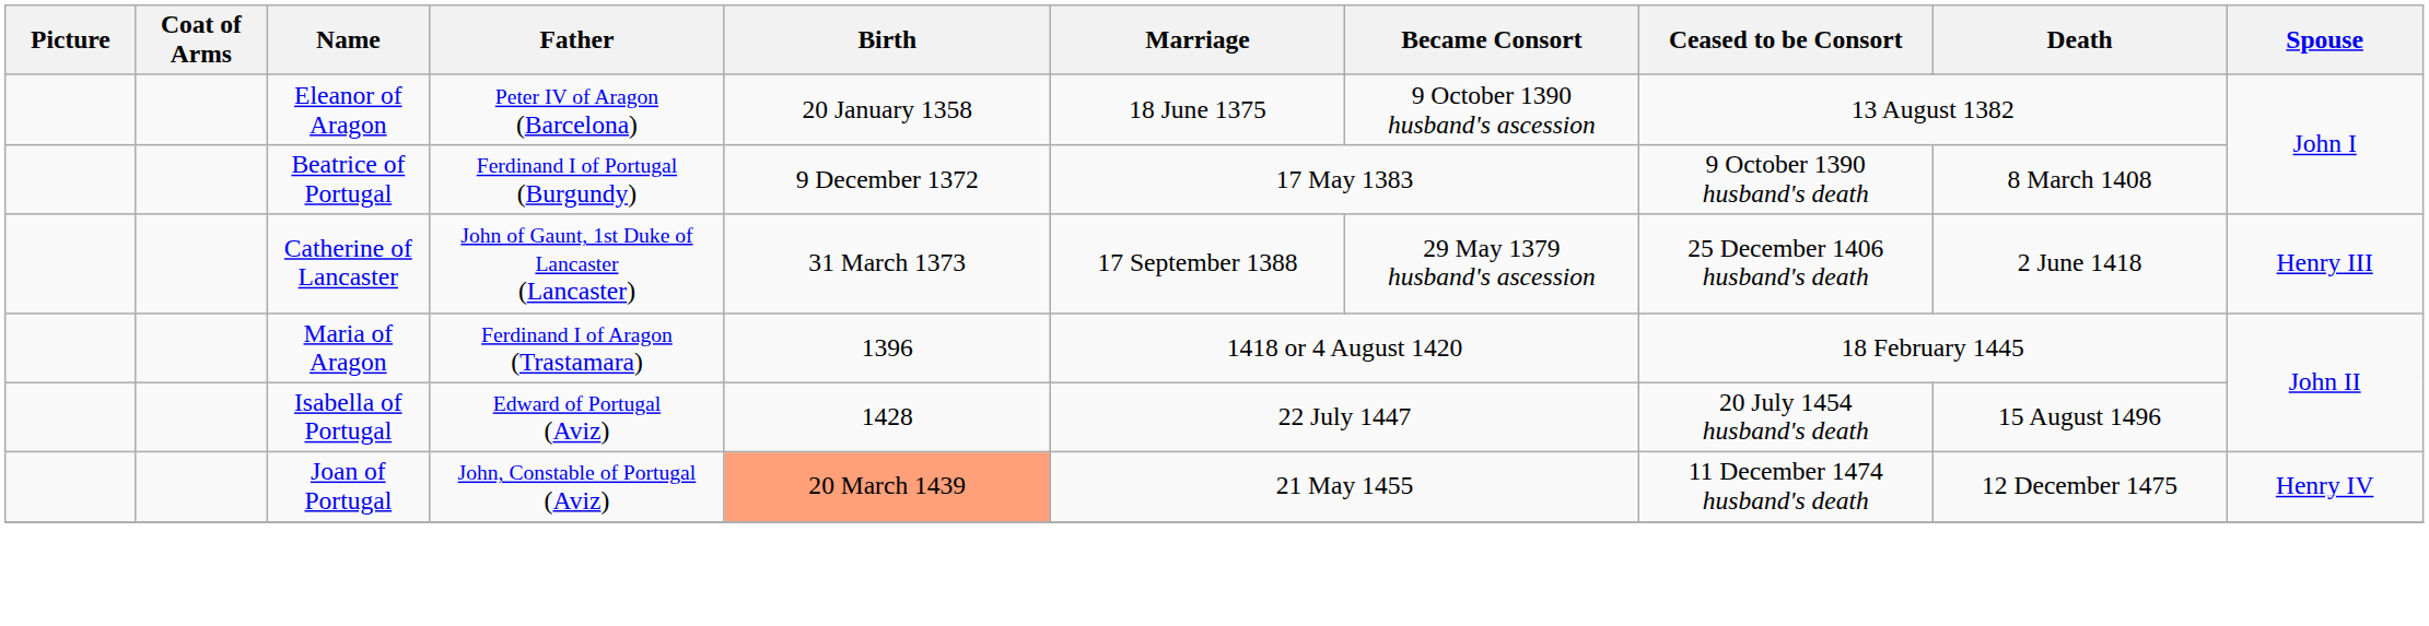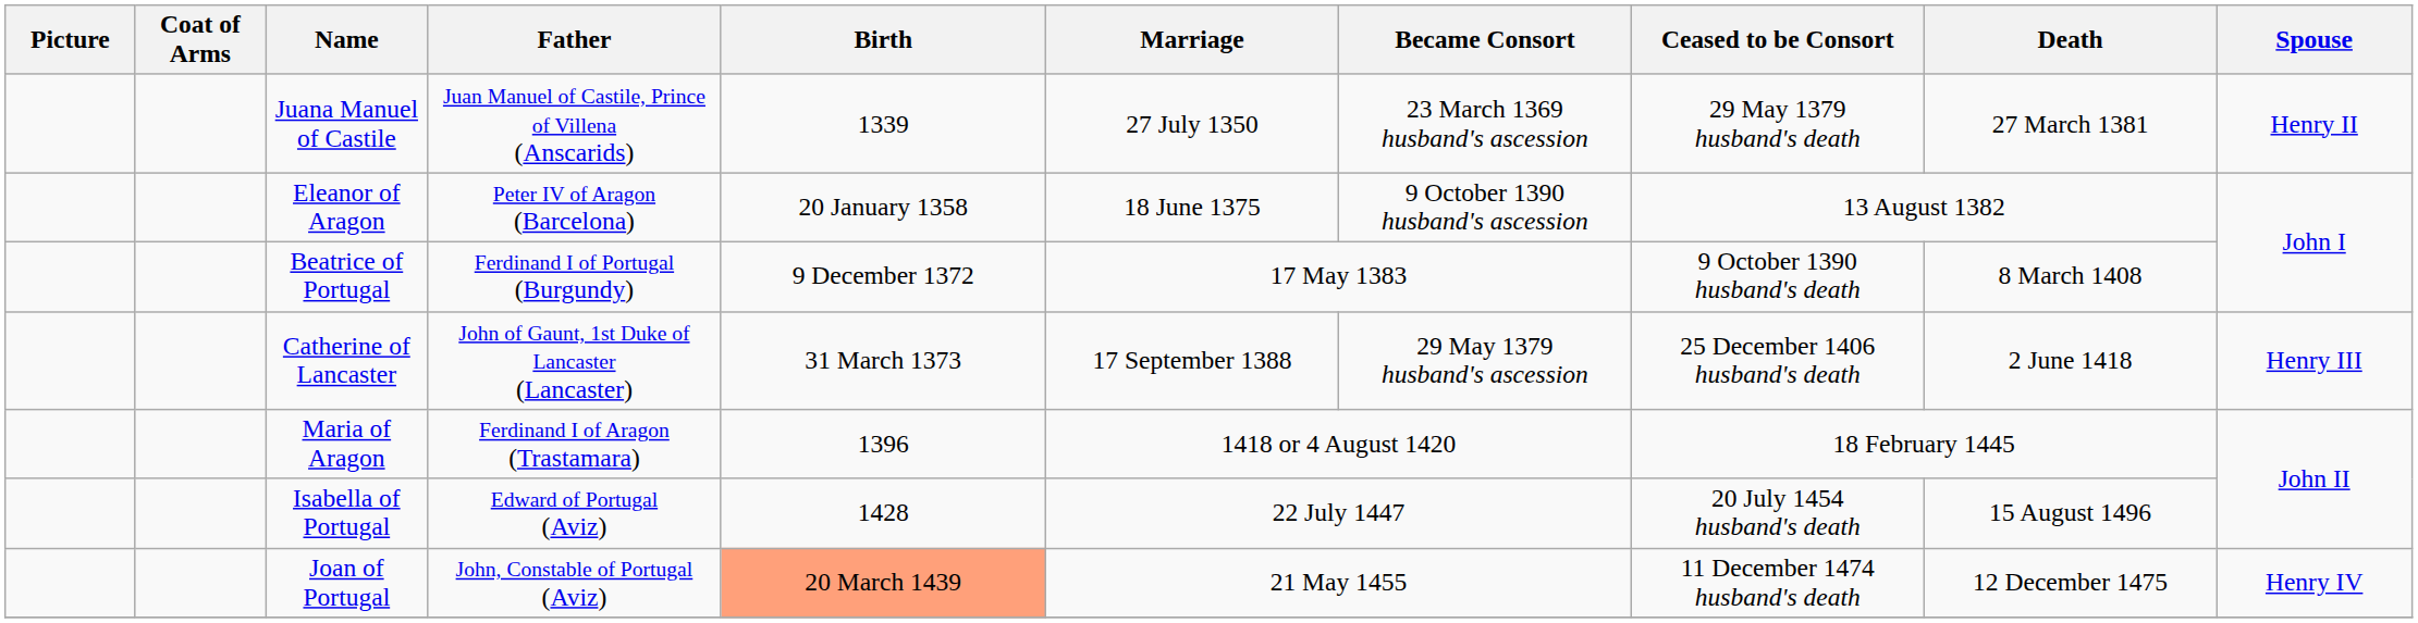+ row: Juana Manuel of Castile | Juan Manuel of Castile, Prince of Villena (Anscarids) | 1339 | 27 July 1350 | 23 March 1369 husband's ascession | 29 May 1379 husband's death | 27 March 1381 | Henry II
